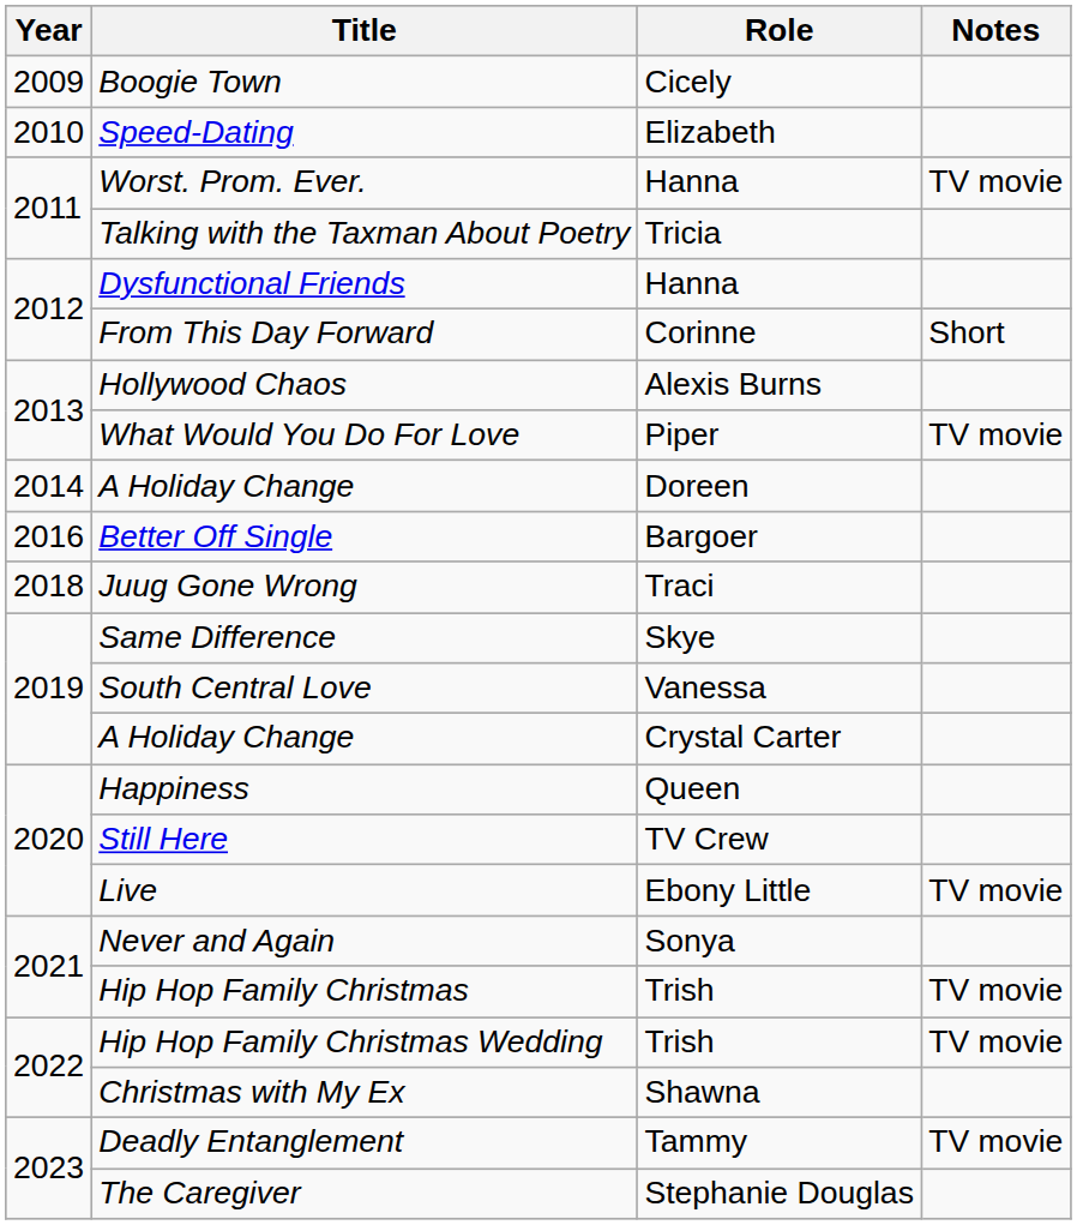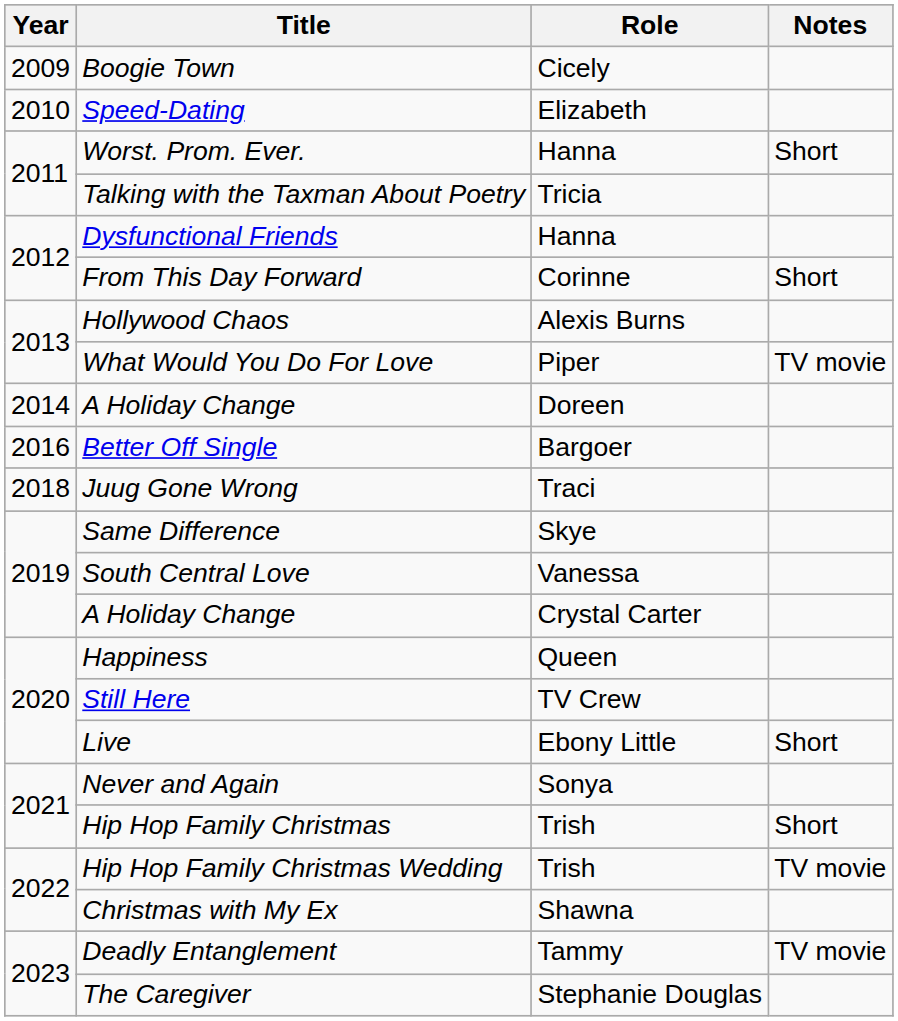Worst. Prom. Ever. | Notes: TV movie -> Short
Live | Notes: TV movie -> Short
Hip Hop Family Christmas | Notes: TV movie -> Short
